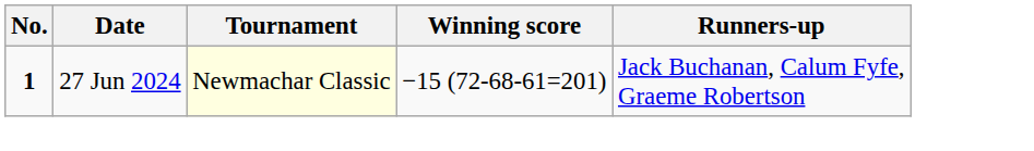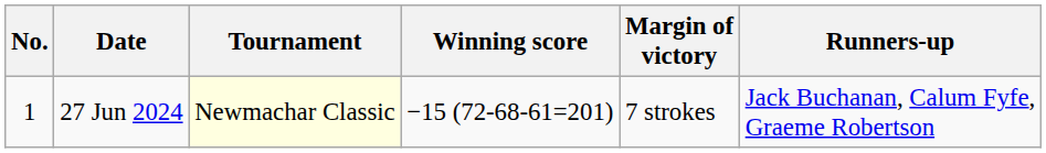+ column: Margin of victory | 7 strokes
27 Jun 2024 | No.: bold -> normal
